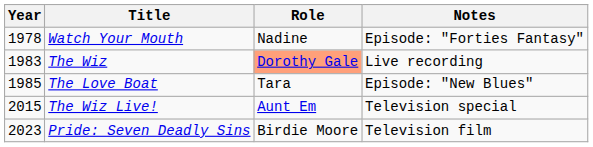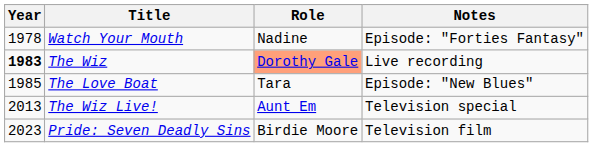The Wiz | Year: normal -> bold
The Wiz Live! | Year: 2015 -> 2013
